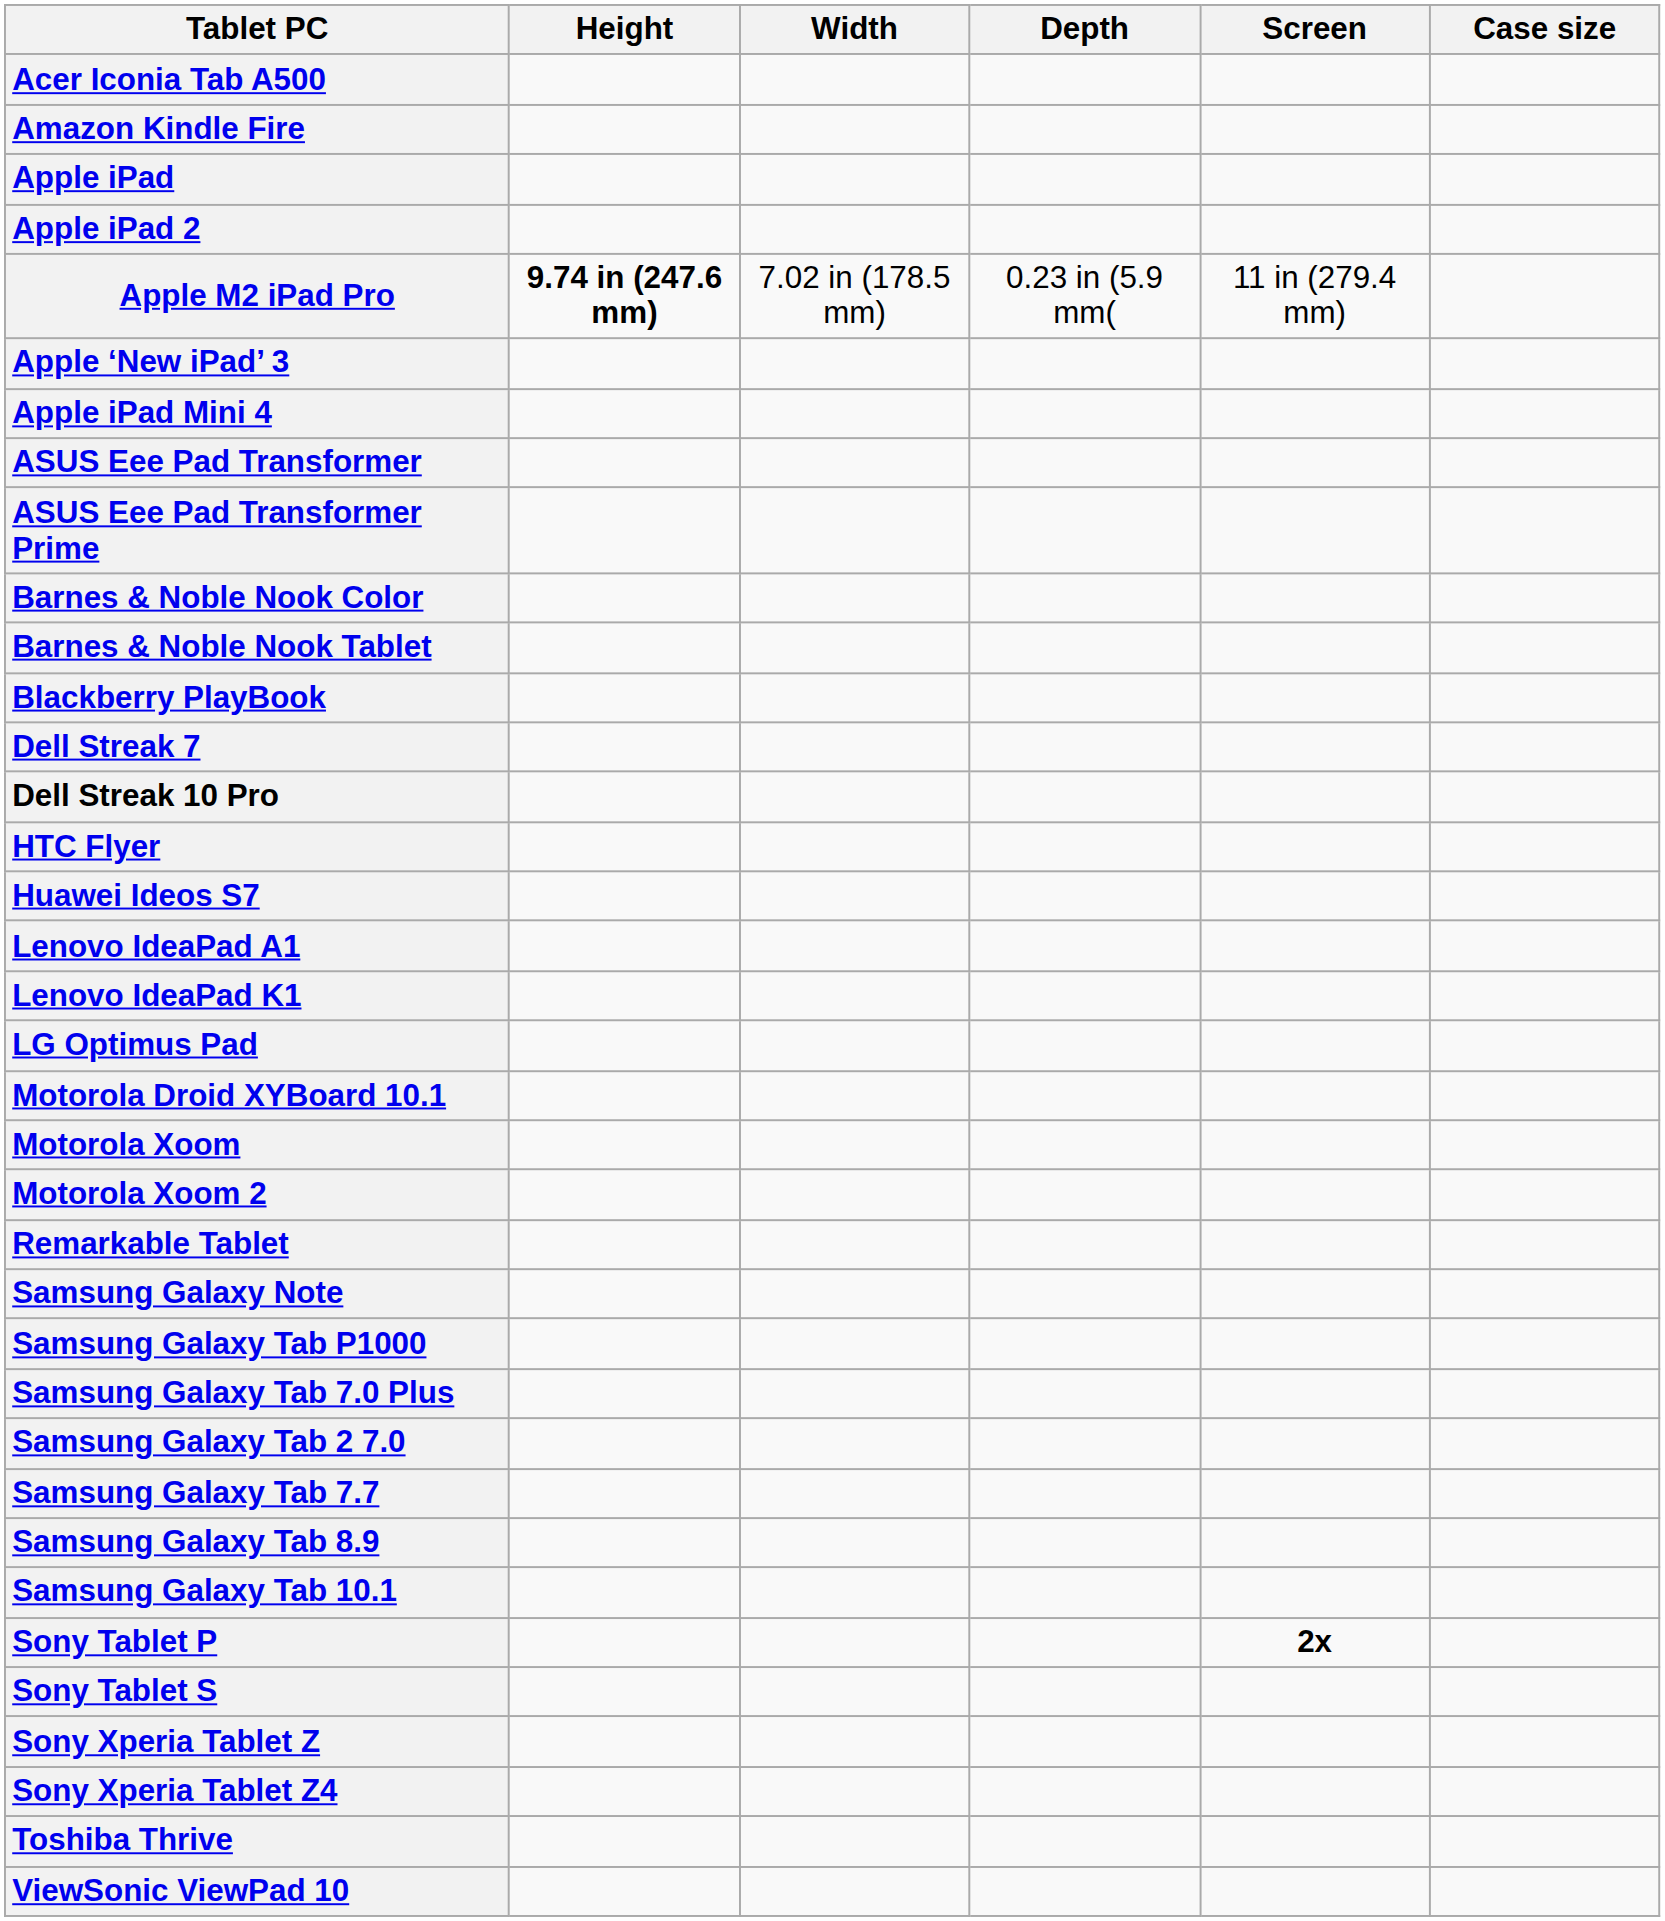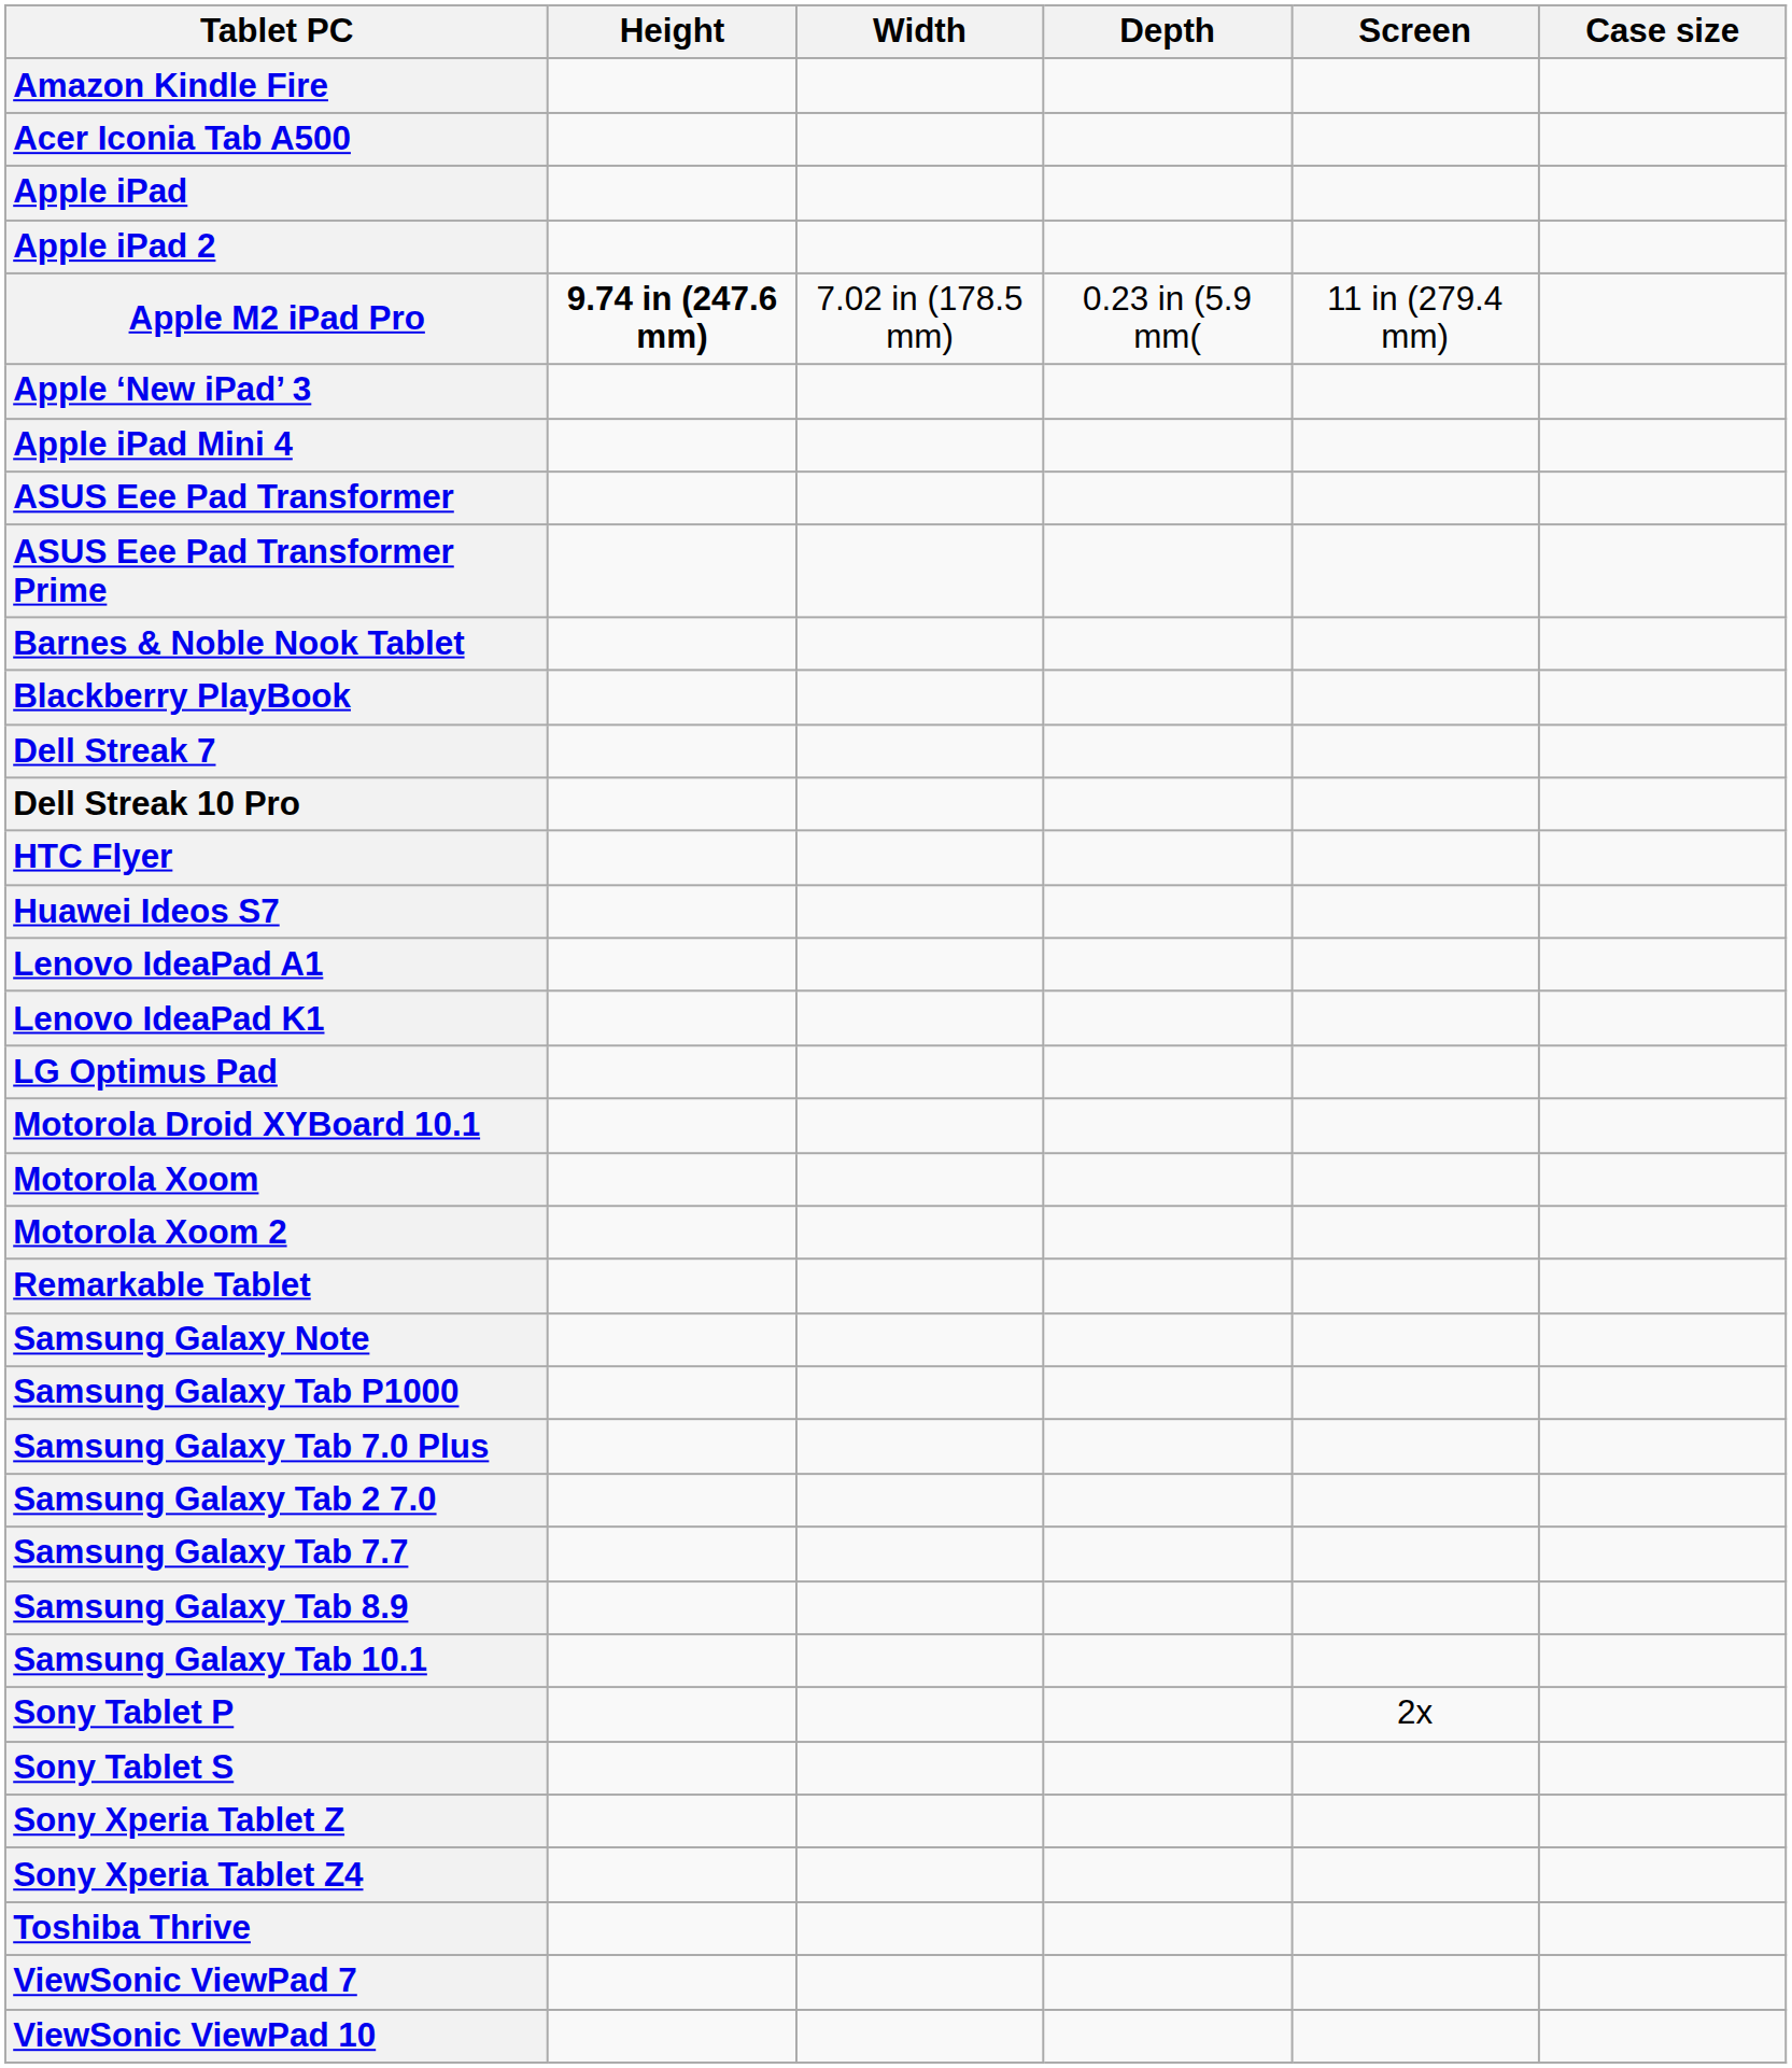rows swapped: Acer Iconia Tab A500 <-> Amazon Kindle Fire
- row: Barnes & Noble Nook Color
Sony Tablet P | Screen: bold -> normal
+ row: ViewSonic ViewPad 7
